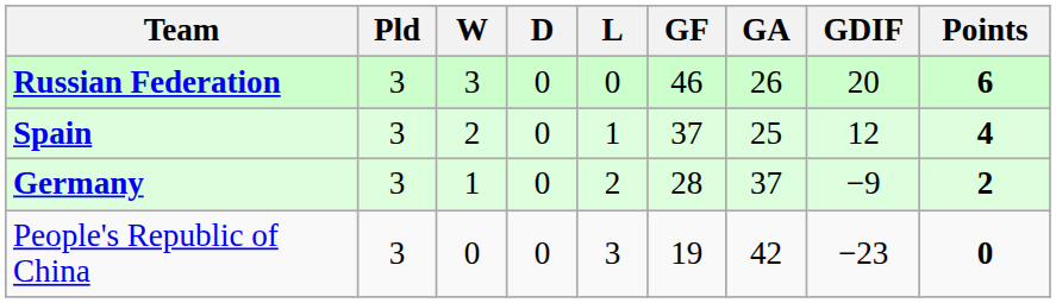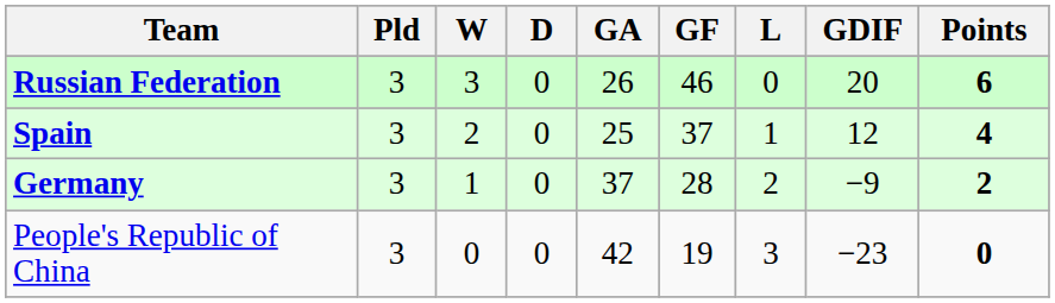columns swapped: L <-> GA
